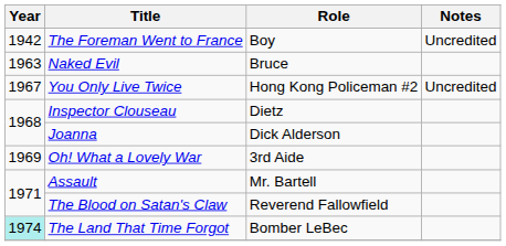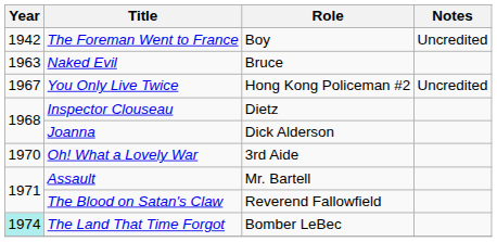Oh! What a Lovely War | Year: 1969 -> 1970
